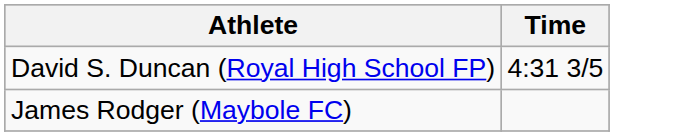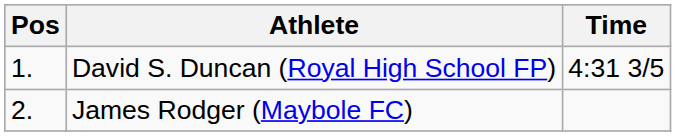+ column: Pos | 1. | 2.
